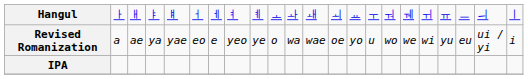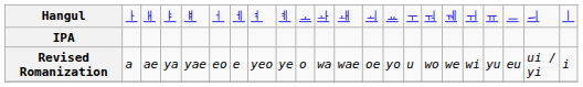rows swapped: Revised Romanization <-> IPA
